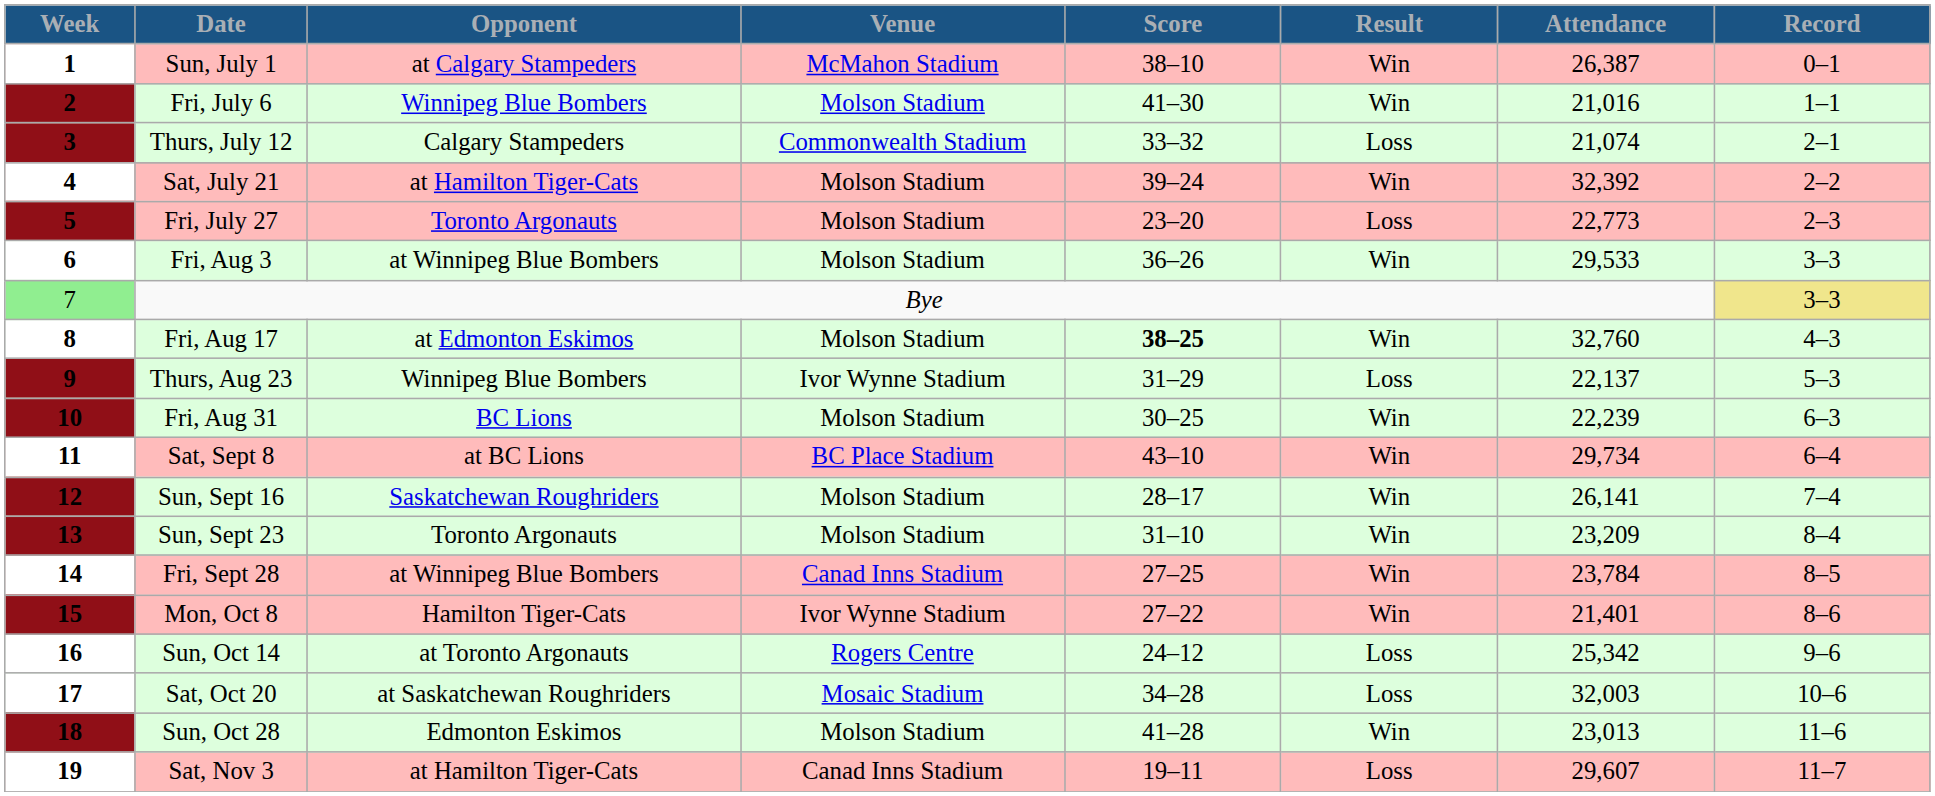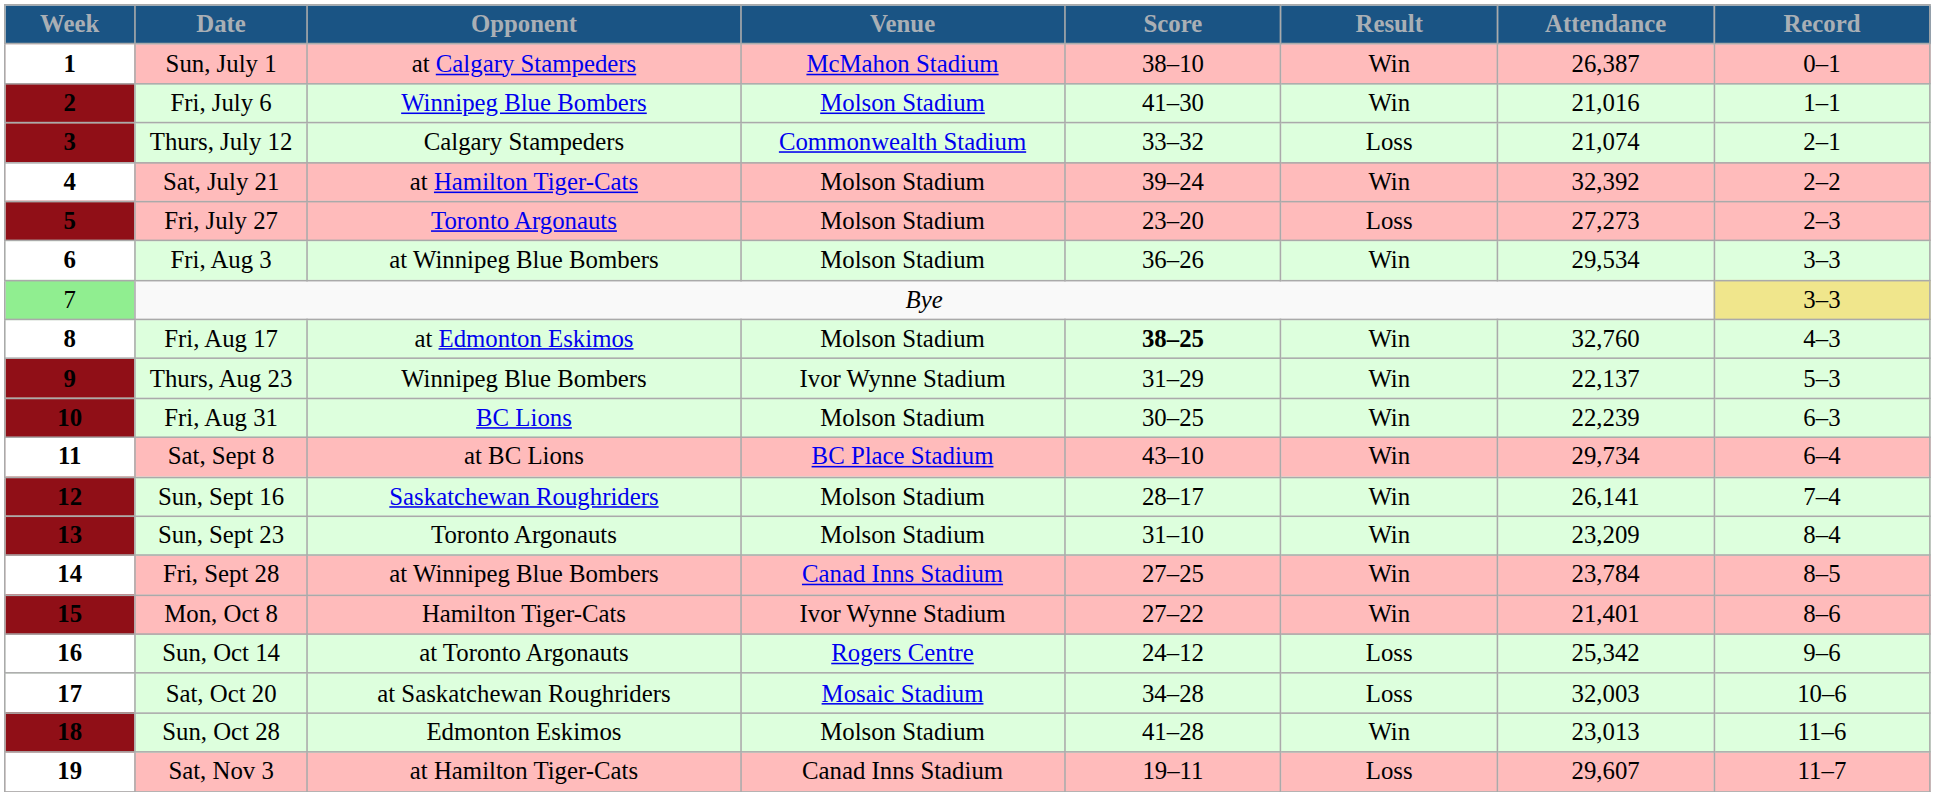Fri, July 27 | Attendance: 22,773 -> 27,273
Fri, Aug 3 | Attendance: 29,533 -> 29,534
Thurs, Aug 23 | Result: Loss -> Win
